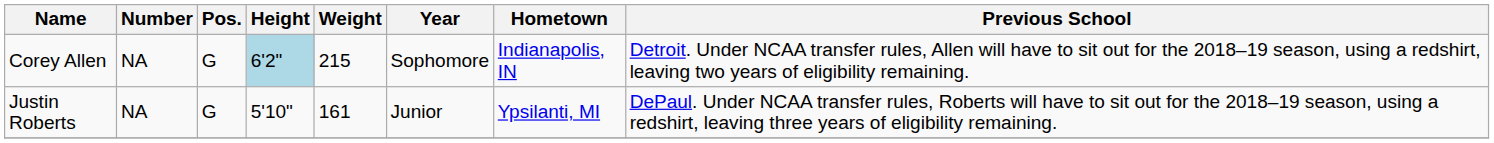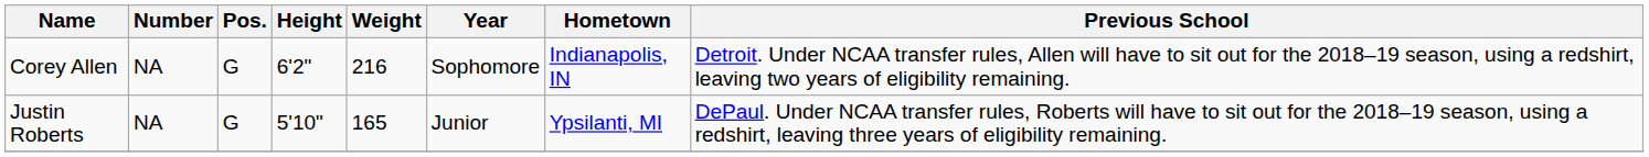Corey Allen | Height: lightblue background -> no background
Corey Allen | Weight: 215 -> 216
Justin Roberts | Weight: 161 -> 165
